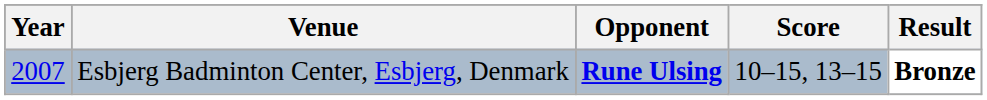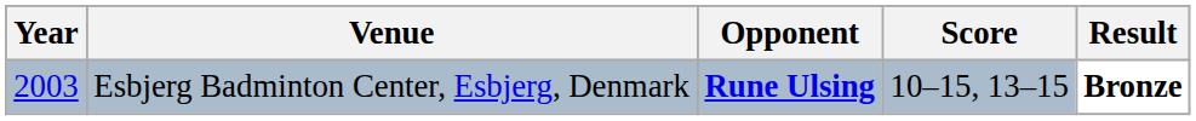Esbjerg Badminton Center, Esbjerg, Denmark | Year: 2007 -> 2003
